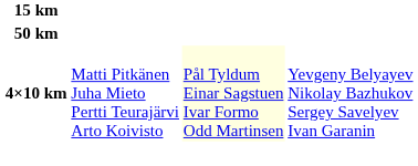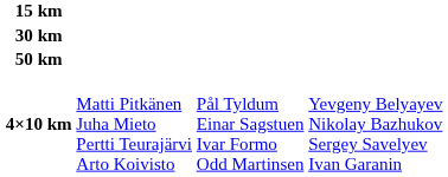+ row: 30 km
4×10 km | column 3: lightyellow background -> no background
